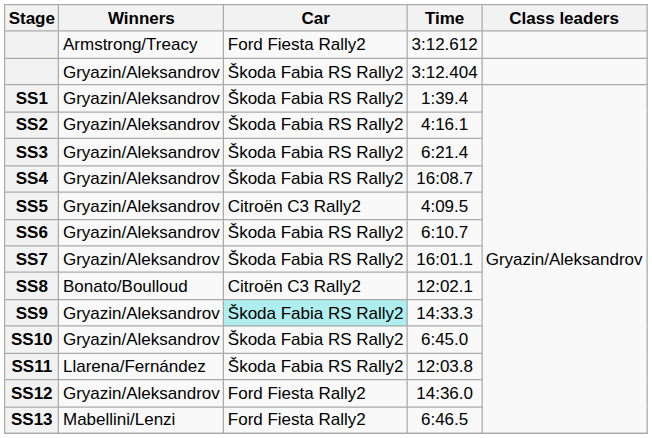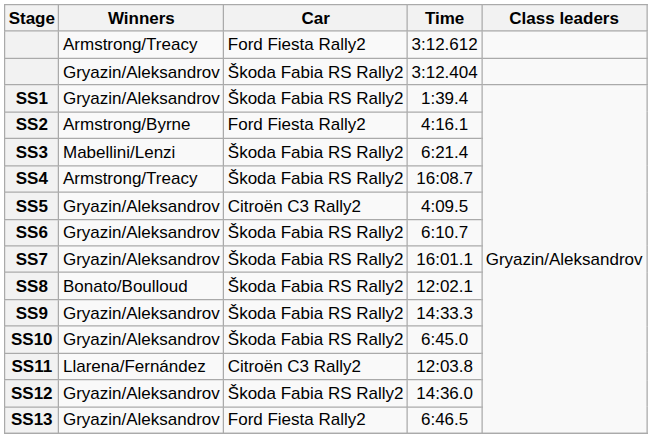SS2 | Winners: Gryazin/Aleksandrov -> Armstrong/Byrne
SS2 | Car: Škoda Fabia RS Rally2 -> Ford Fiesta Rally2
SS3 | Winners: Gryazin/Aleksandrov -> Mabellini/Lenzi
SS4 | Winners: Gryazin/Aleksandrov -> Armstrong/Treacy
SS8 | Car: Citroën C3 Rally2 -> Škoda Fabia RS Rally2
SS9 | Car: paleturquoise background -> no background
SS11 | Car: Škoda Fabia RS Rally2 -> Citroën C3 Rally2
SS12 | Car: Ford Fiesta Rally2 -> Škoda Fabia RS Rally2
SS13 | Winners: Mabellini/Lenzi -> Gryazin/Aleksandrov
